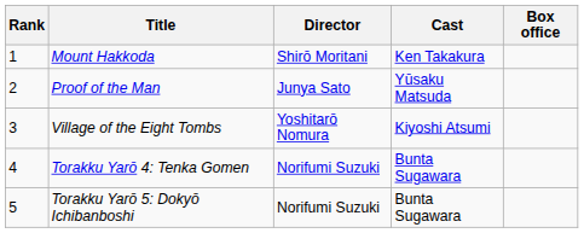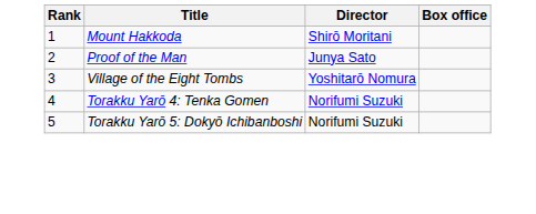- column: Cast | Ken Takakura | Yūsaku Matsuda | Kiyoshi Atsumi | Bunta Sugawara | Bunta Sugawara
